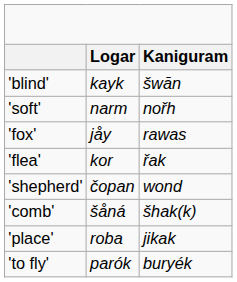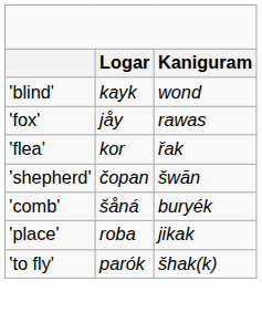'blind' | Kaniguram: šwān -> wond
- row: 'soft' | narm | nořh
'shepherd' | Kaniguram: wond -> šwān
'comb' | Kaniguram: šhak(k) -> buryék
'to fly' | Kaniguram: buryék -> šhak(k)
